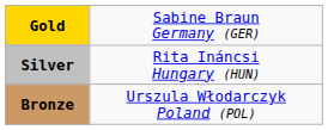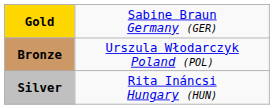rows swapped: Silver <-> Bronze
